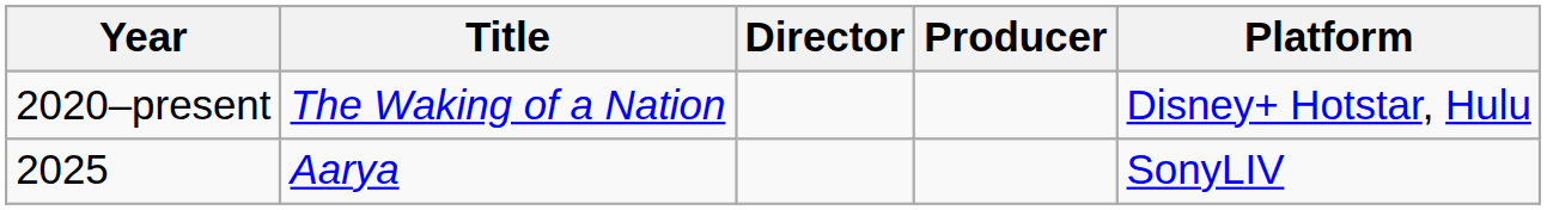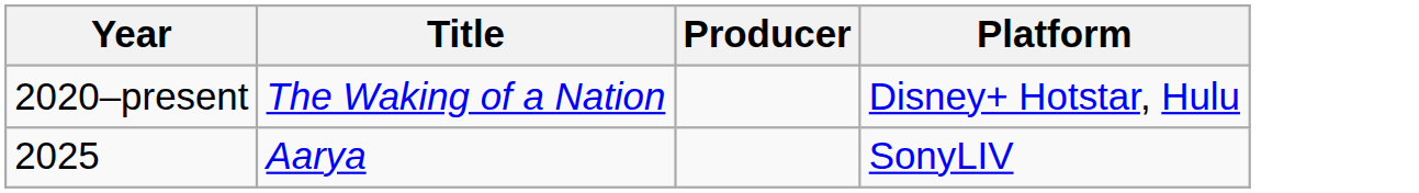- column: Director
